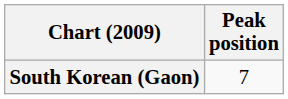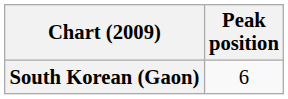South Korean (Gaon) | Peak position: 7 -> 6
